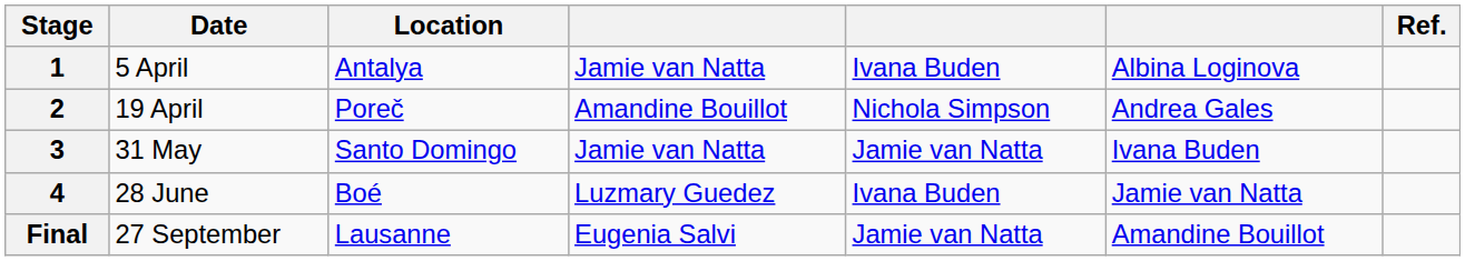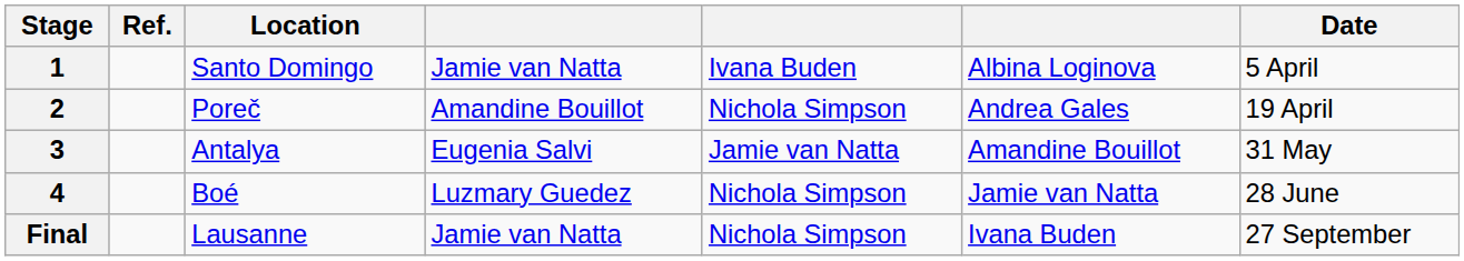columns swapped: Date <-> Ref.
1 | Location: Antalya -> Santo Domingo
3 | Location: Santo Domingo -> Antalya
3 | column 4: Jamie van Natta -> Eugenia Salvi
3 | column 6: Ivana Buden -> Amandine Bouillot
4 | column 5: Ivana Buden -> Nichola Simpson
Final | column 4: Eugenia Salvi -> Jamie van Natta
Final | column 5: Jamie van Natta -> Nichola Simpson
Final | column 6: Amandine Bouillot -> Ivana Buden
